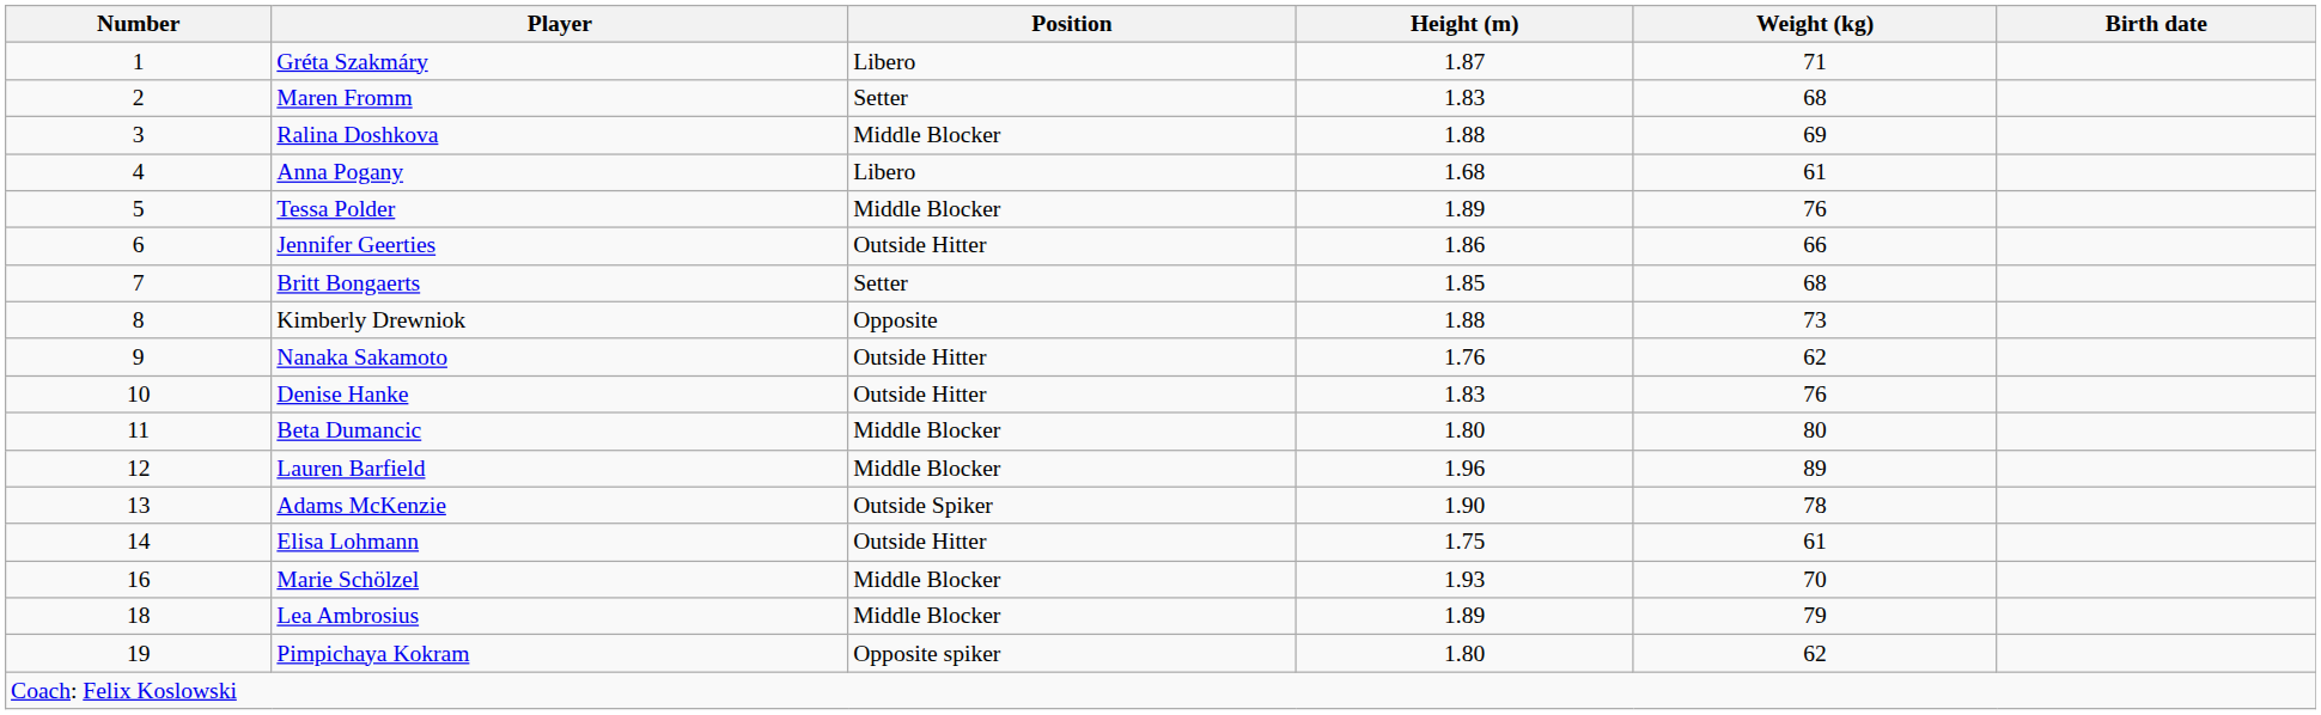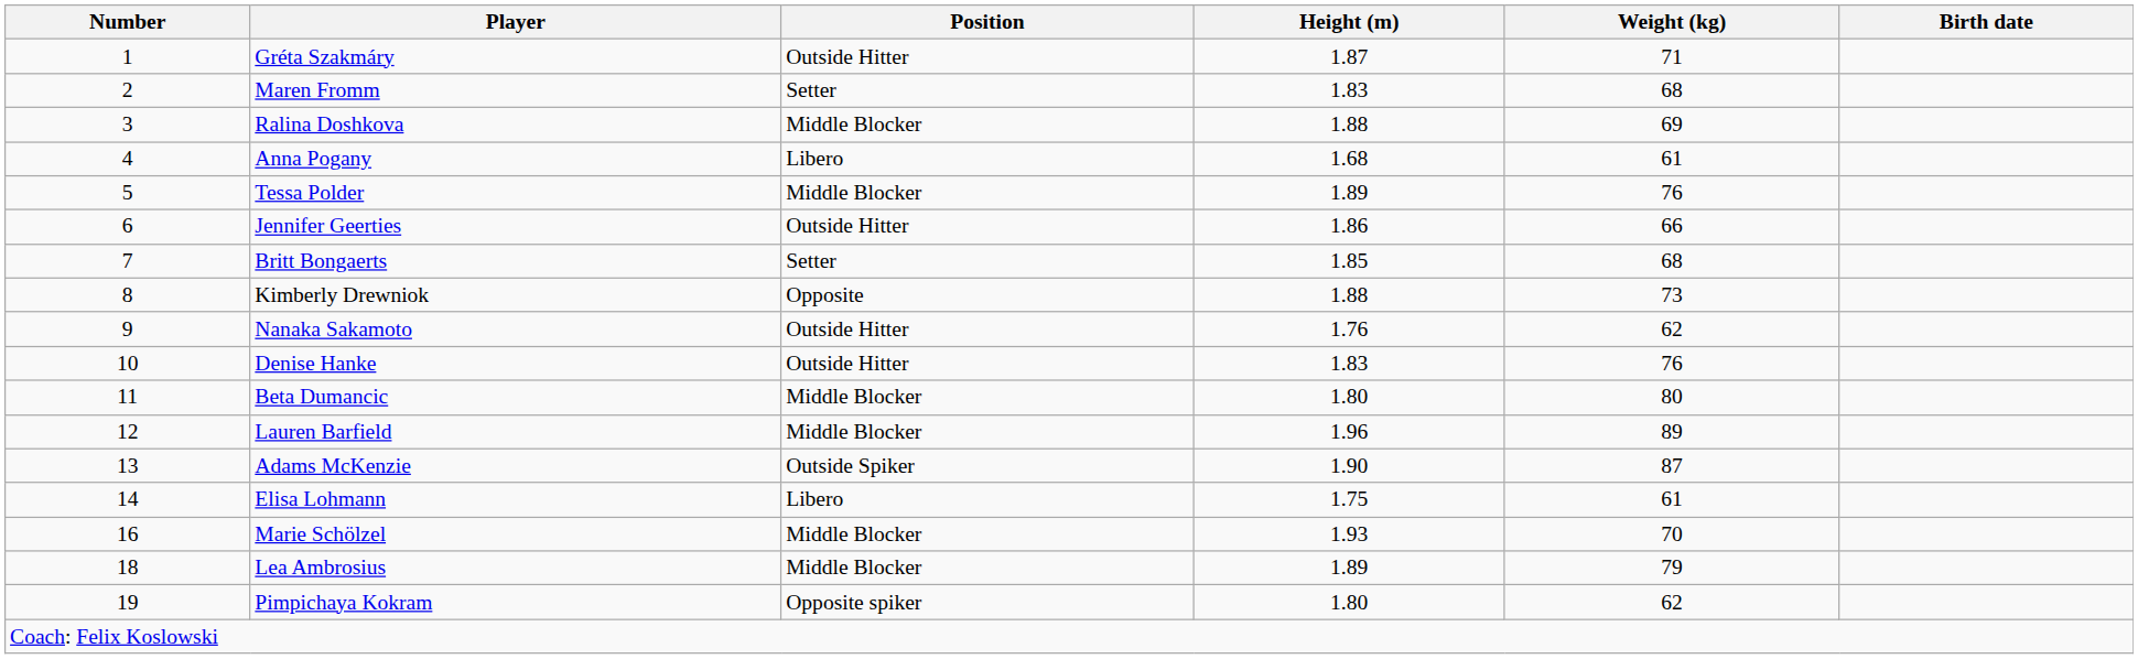Gréta Szakmáry | Position: Libero -> Outside Hitter
Adams McKenzie | Weight (kg): 78 -> 87
Elisa Lohmann | Position: Outside Hitter -> Libero
